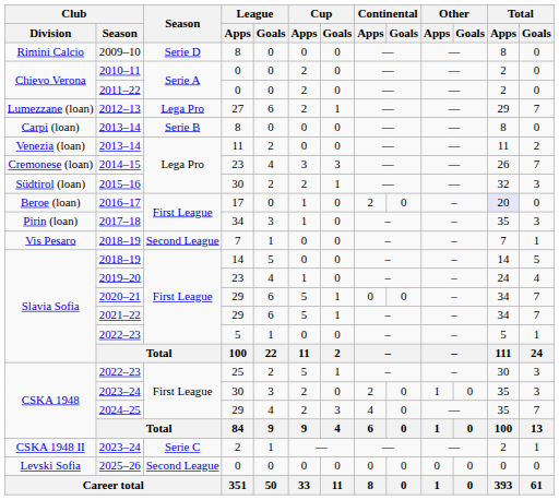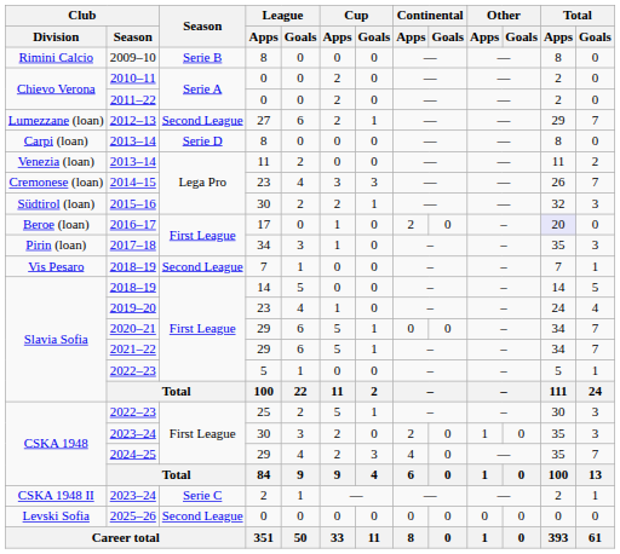2009–10 | Season: Serie D -> Serie B
2012–13 | Season: Lega Pro -> Second League
Carpi (loan) / 2013–14 | Season: Serie B -> Serie D
